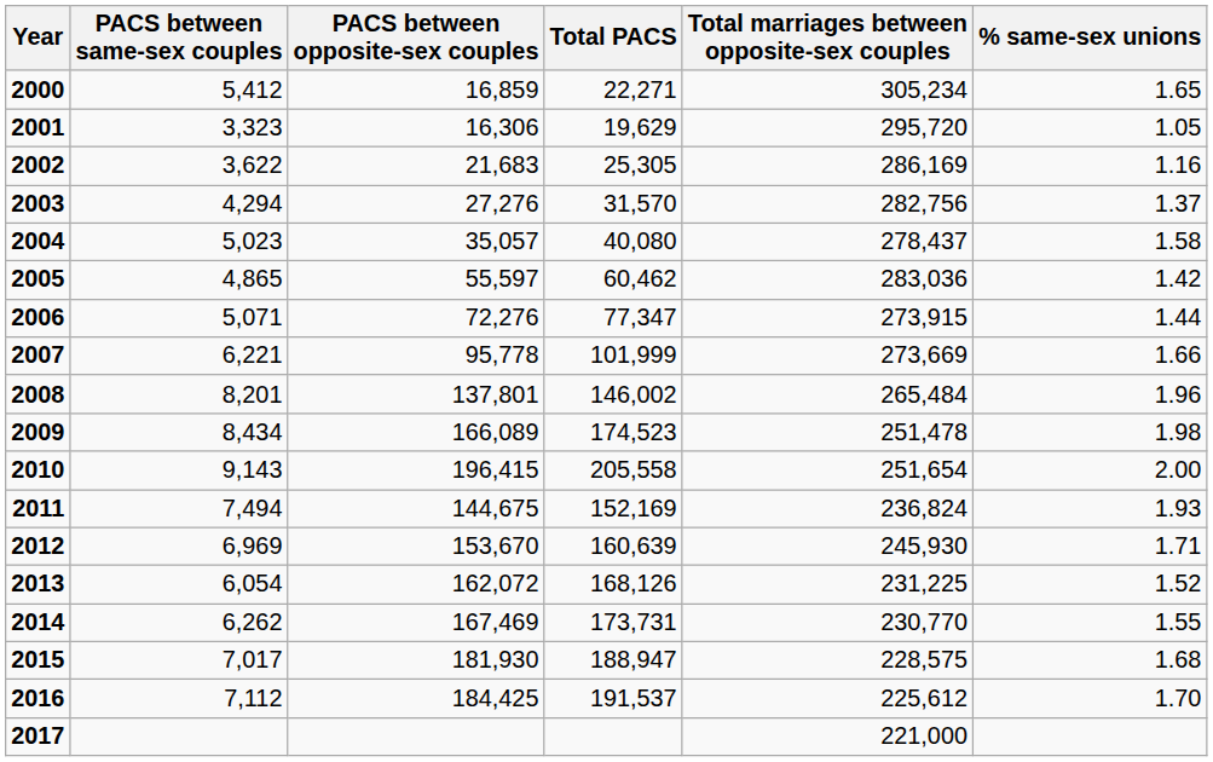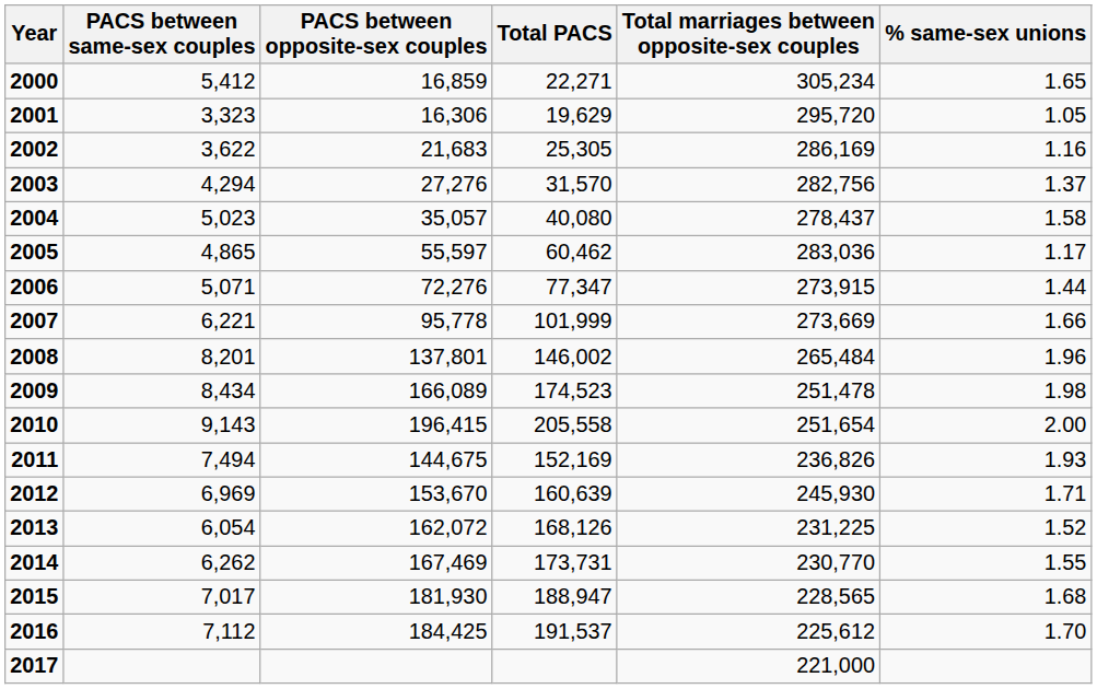2005 | % same-sex unions: 1.42 -> 1.17
2011 | Total marriages between opposite-sex couples: 236,824 -> 236,826
2015 | Total marriages between opposite-sex couples: 228,575 -> 228,565
